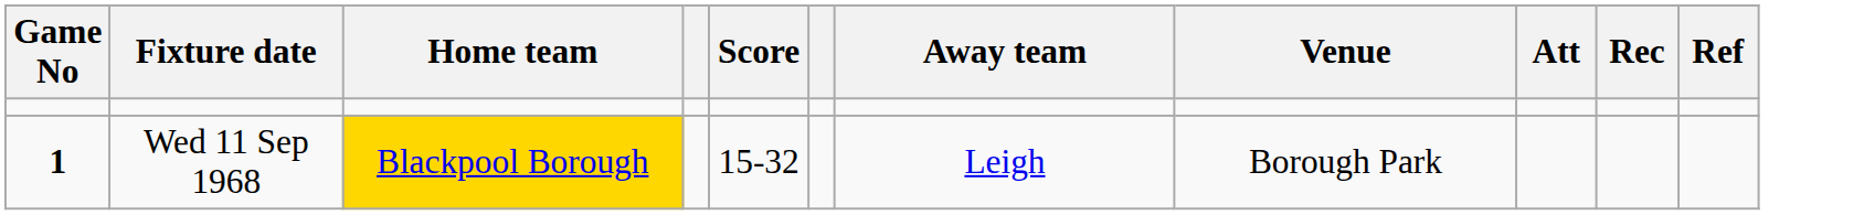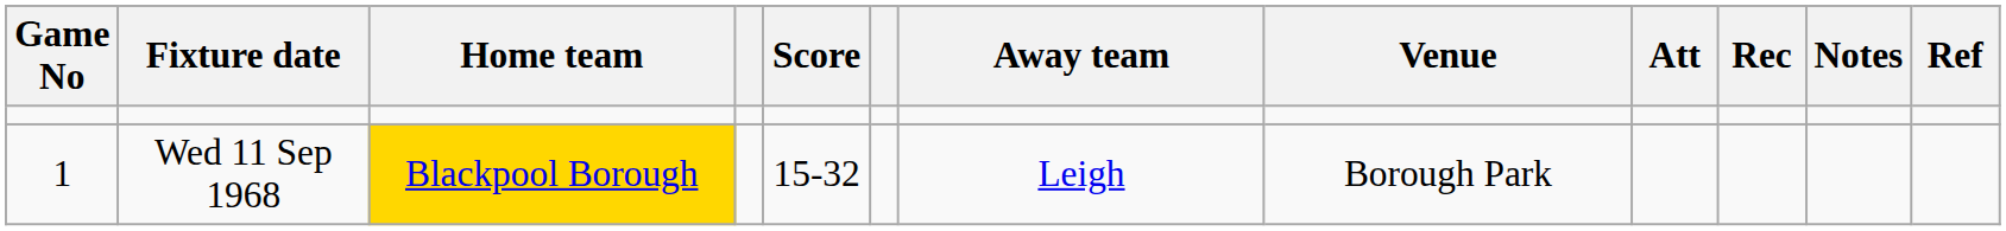+ column: Notes
Wed 11 Sep 1968 | Game No: bold -> normal
